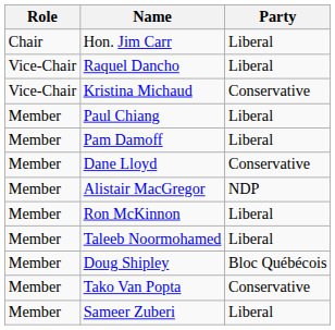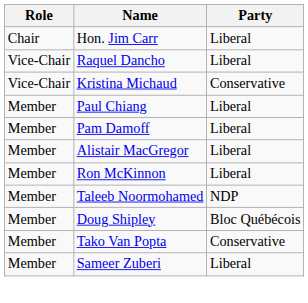- row: Member | Dane Lloyd | Conservative
Alistair MacGregor | Party: NDP -> Liberal
Taleeb Noormohamed | Party: Liberal -> NDP
